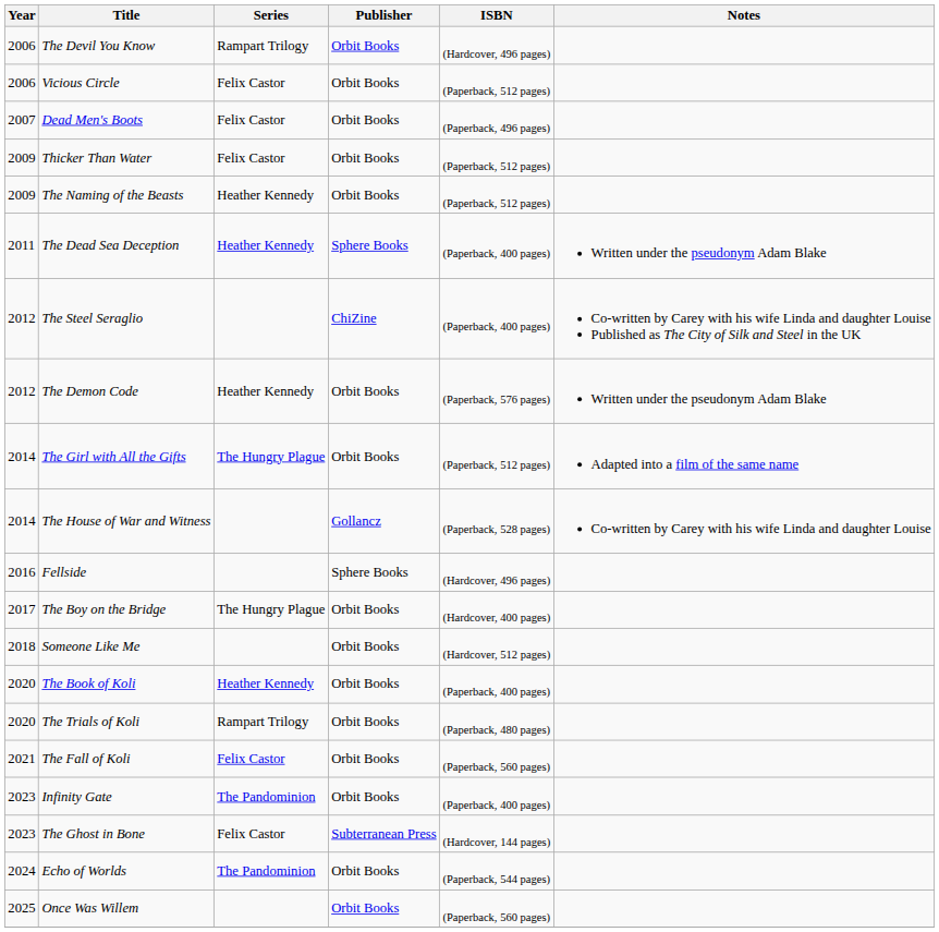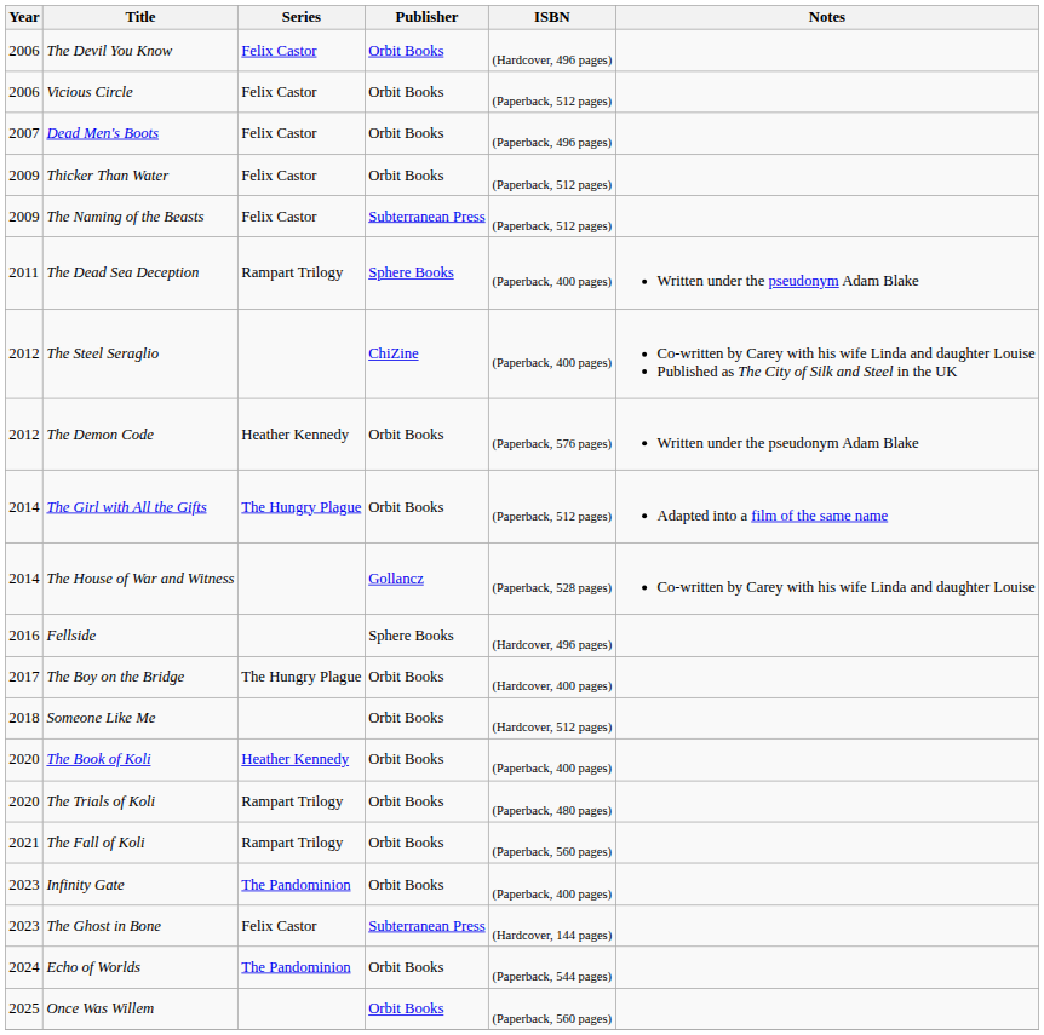The Devil You Know | Series: Rampart Trilogy -> Felix Castor
The Naming of the Beasts | Series: Heather Kennedy -> Felix Castor
The Naming of the Beasts | Publisher: Orbit Books -> Subterranean Press
The Dead Sea Deception | Series: Heather Kennedy -> Rampart Trilogy
The Fall of Koli | Series: Felix Castor -> Rampart Trilogy
